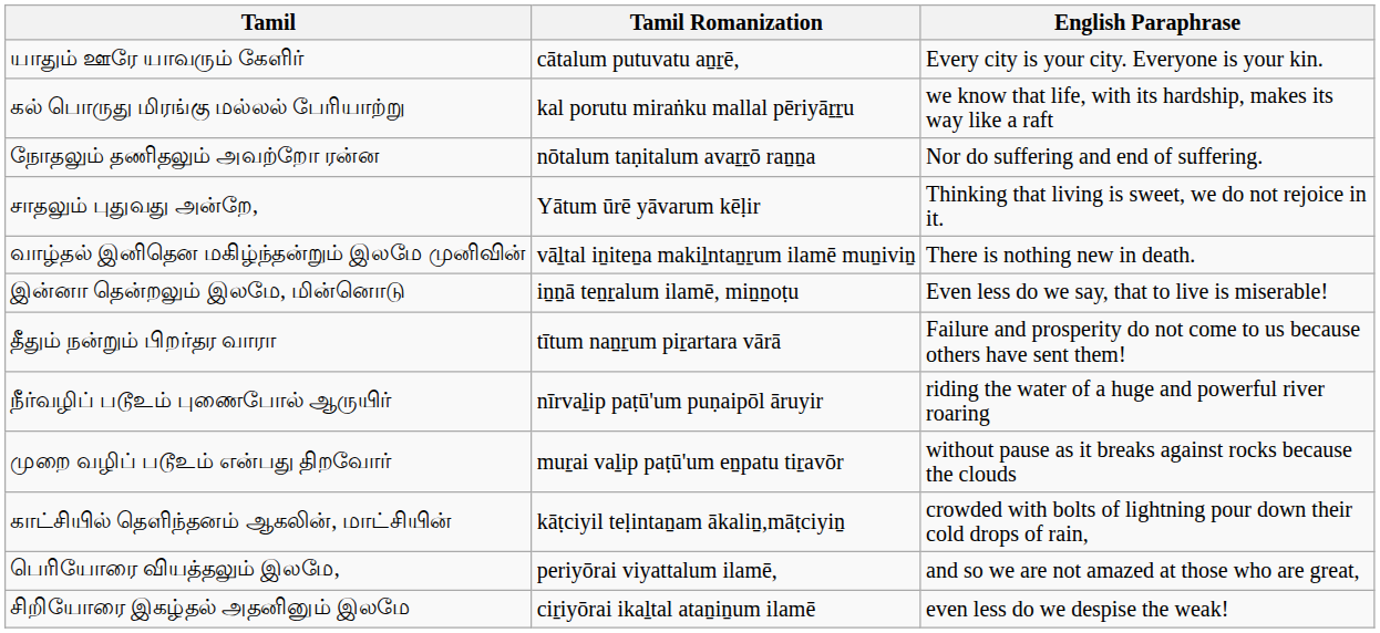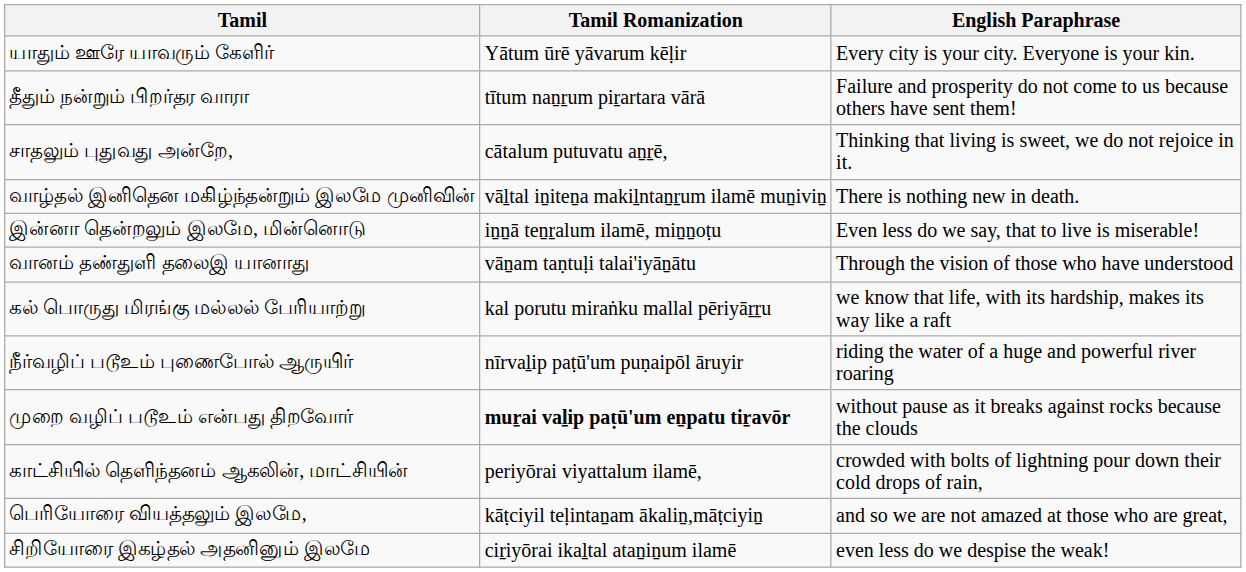யாதும் ஊரே யாவரும் கேளிர் | Tamil Romanization: cātalum putuvatu aṉṟē, -> Yātum ūrē yāvarum kēḷir
rows swapped: தீதும் நன்றும் பிறர்தர வாரா <-> கல் பொருது மிரங்கு மல்லல் பேரியாற்று
- row: நோதலும் தணிதலும் அவற்றோ ரன்ன | nōtalum taṇitalum avaṟṟō raṉṉa | Nor do suffering and end of suffering.
சாதலும் புதுவது அன்றே, | Tamil Romanization: Yātum ūrē yāvarum kēḷir -> cātalum putuvatu aṉṟē,
+ row: வானம் தண்துளி தலைஇ யானாது | vāṉam taṇtuḷi talai'iyāṉātu | Through the vision of those who have understood
முறை வழிப் படூஉம் என்பது திறவோர் | Tamil Romanization: normal -> bold
காட்சியில் தெளிந்தனம் ஆகலின், மாட்சியின் | Tamil Romanization: kāṭciyil teḷintaṉam ākaliṉ,māṭciyiṉ -> periyōrai viyattalum ilamē,
பெரியோரை வியத்தலும் இலமே, | Tamil Romanization: periyōrai viyattalum ilamē, -> kāṭciyil teḷintaṉam ākaliṉ,māṭciyiṉ
